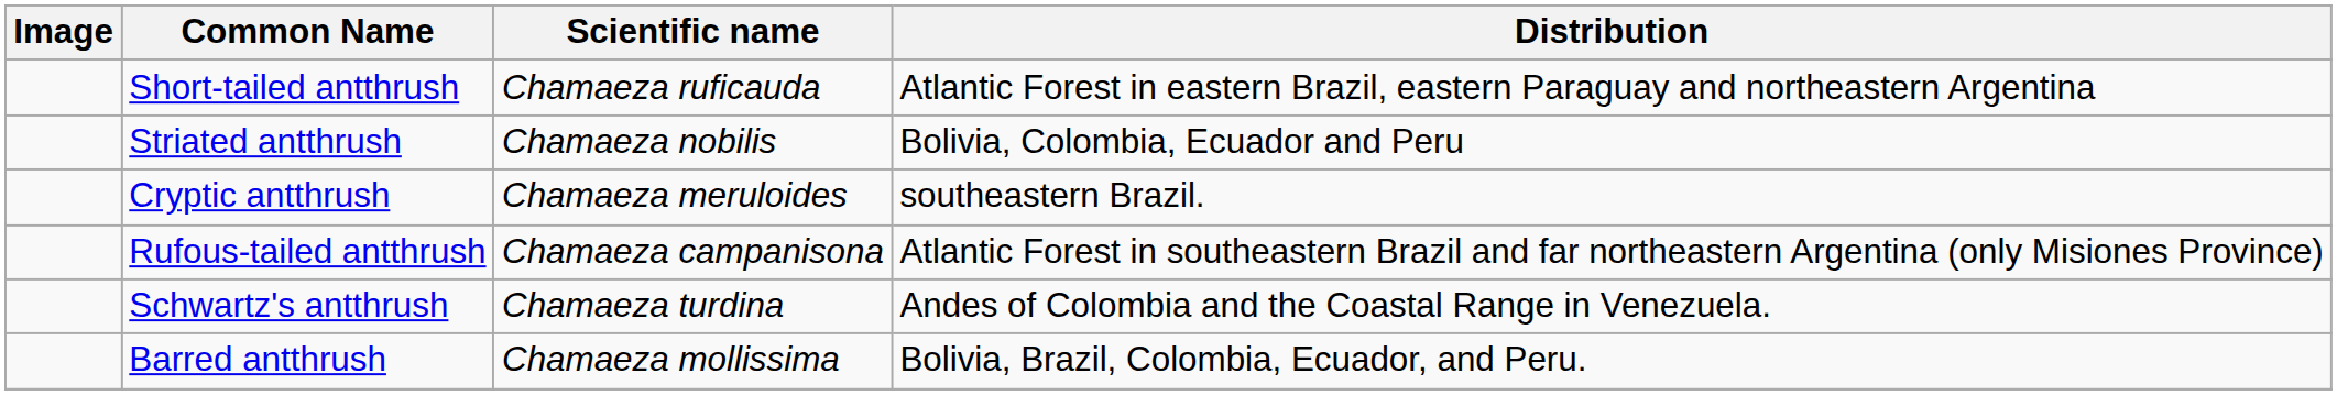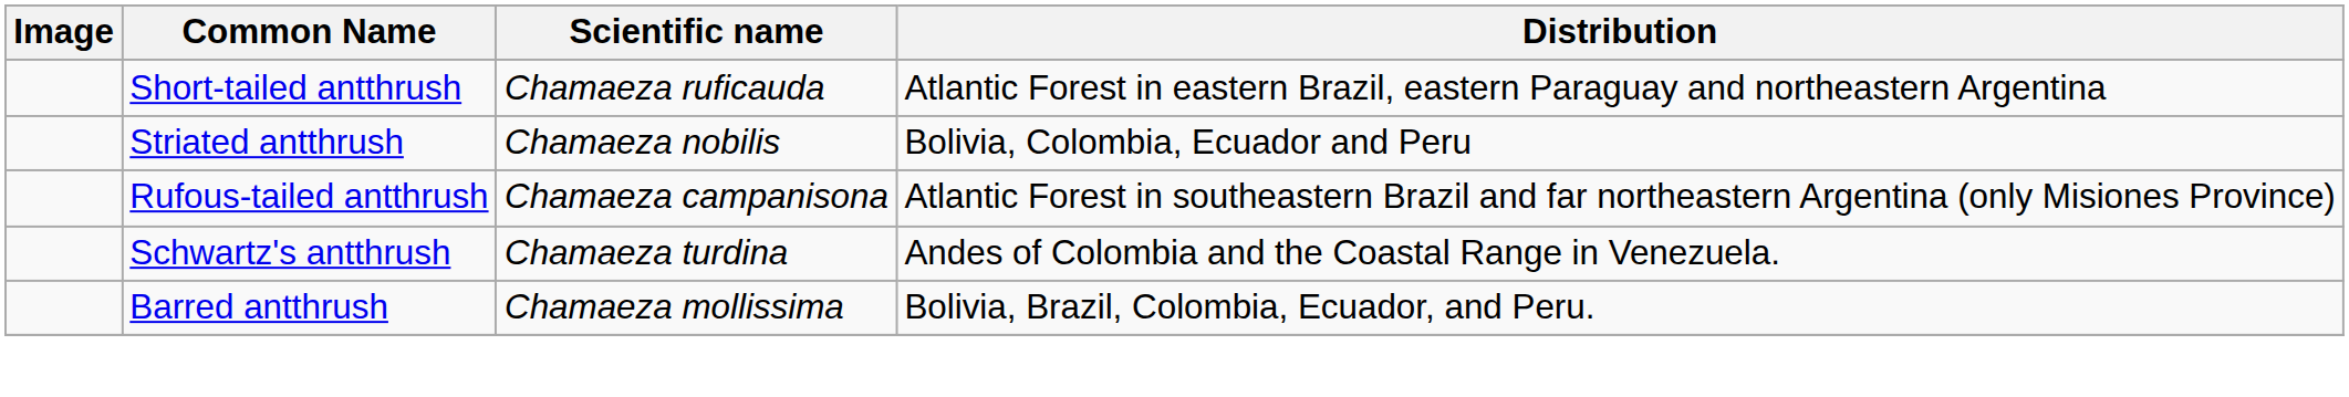- row: Cryptic antthrush | Chamaeza meruloides | southeastern Brazil.
